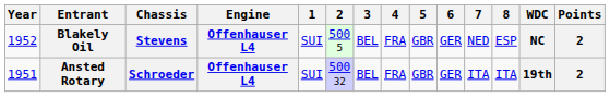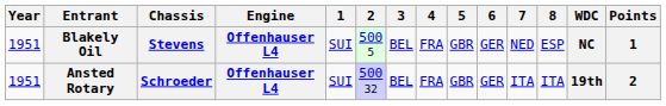Blakely Oil | Year: 1952 -> 1951
Blakely Oil | Points: 2 -> 1
